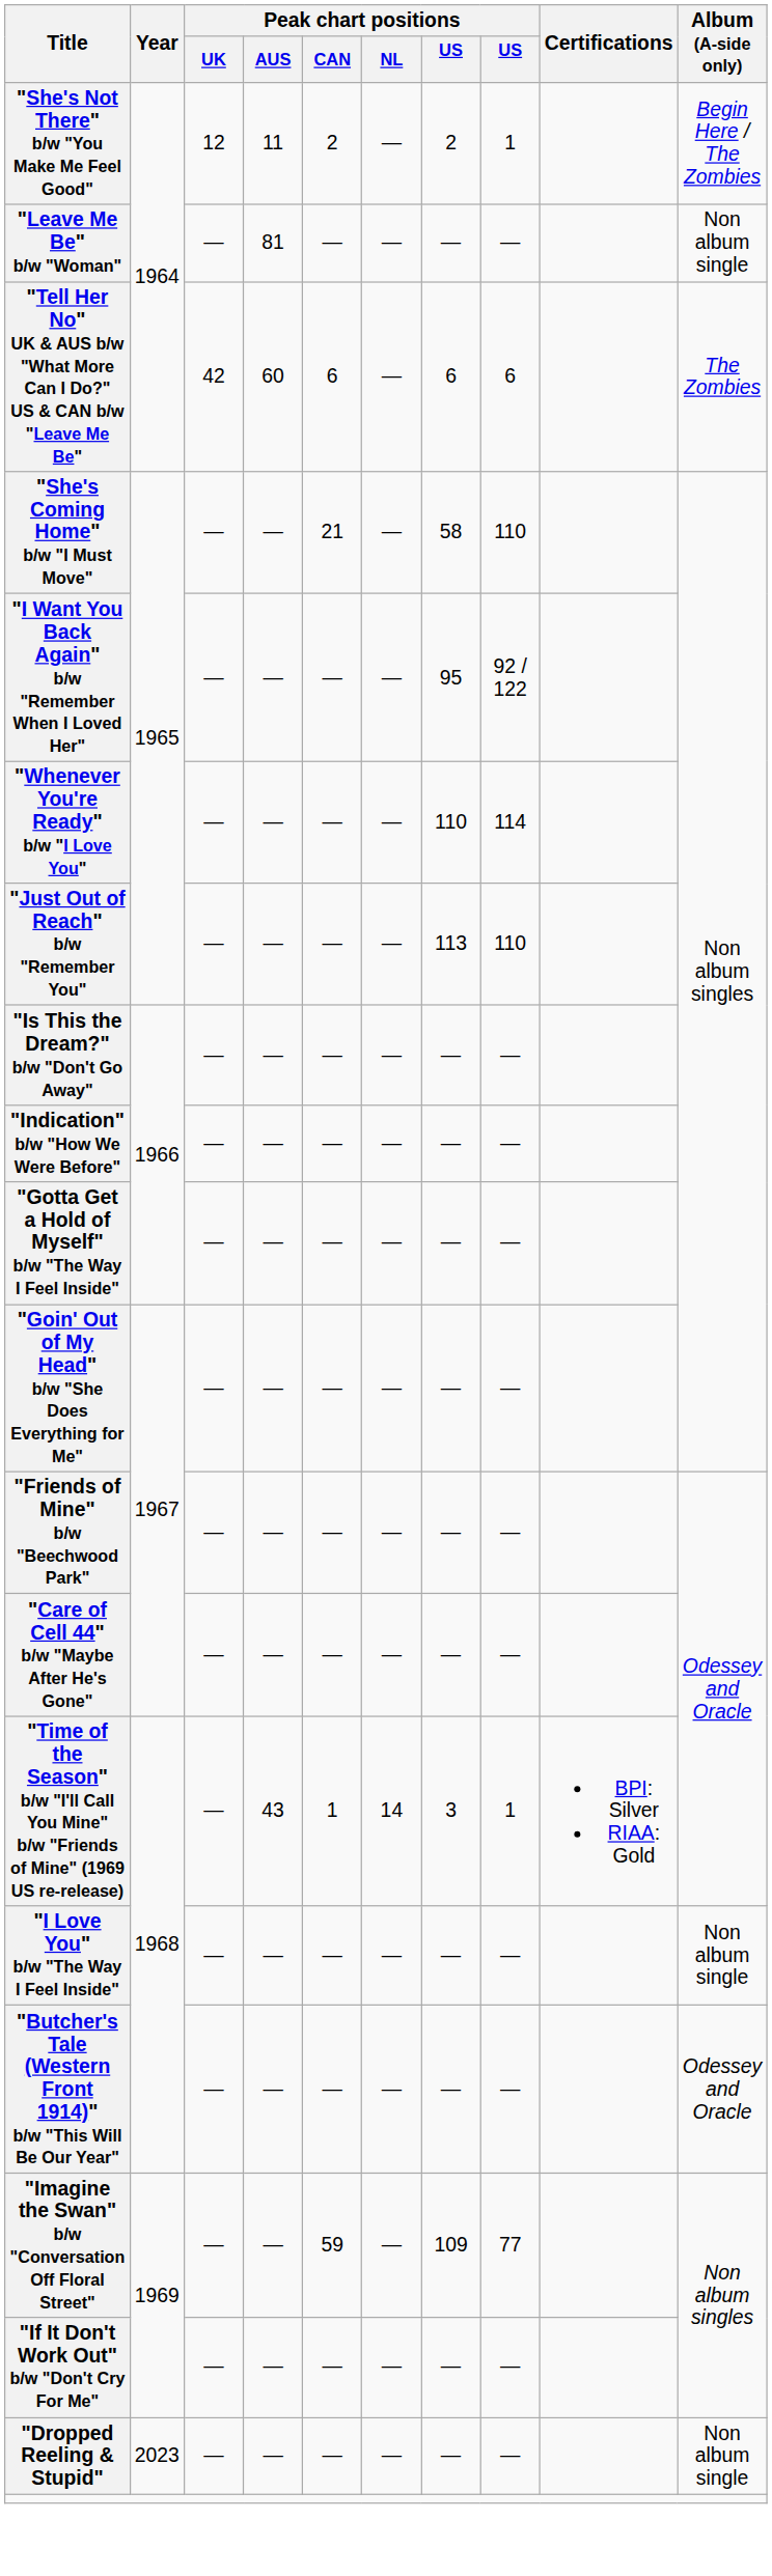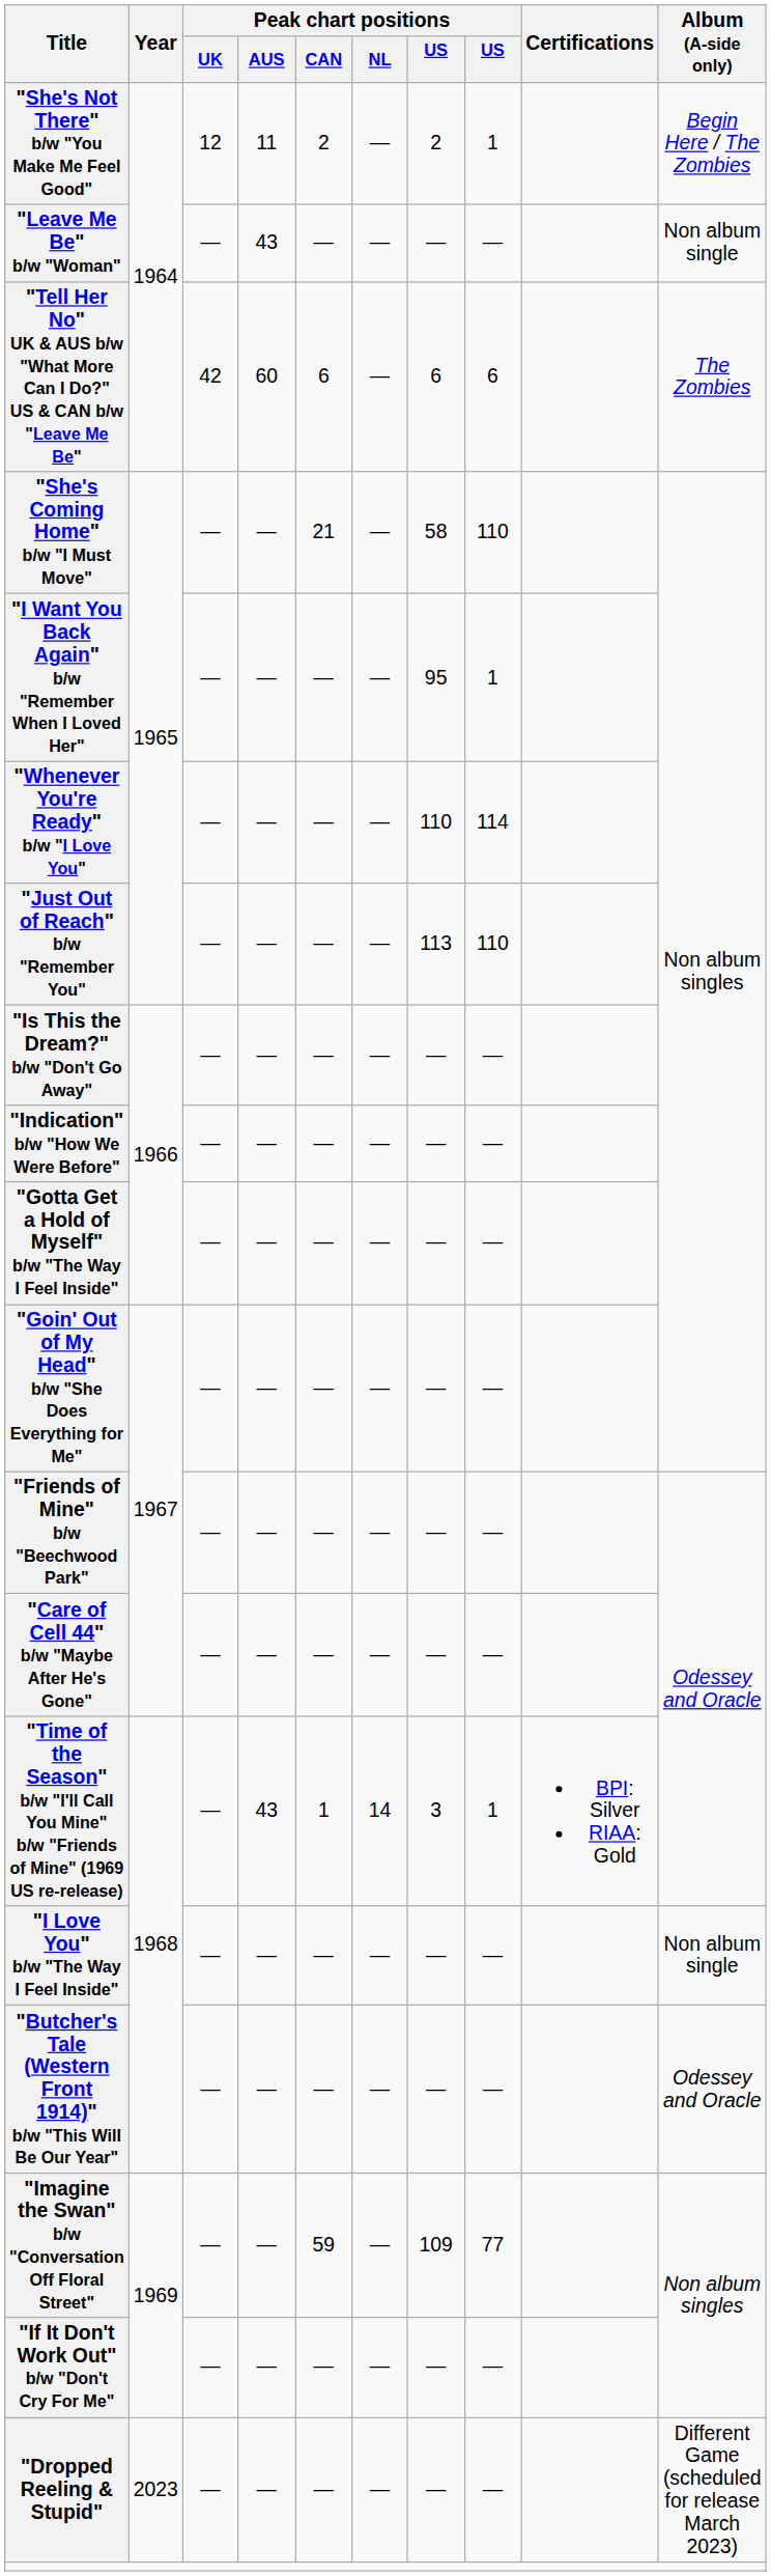"Leave Me Be" b/w "Woman" | Peak chart positions / AUS: 81 -> 43
"I Want You Back Again" b/w "Remember When I Loved Her" | column 8: 92 / 122 -> 1
"Dropped Reeling & Stupid" | Album (A-side only): Non album single -> Different Game (scheduled for release March 2023)
